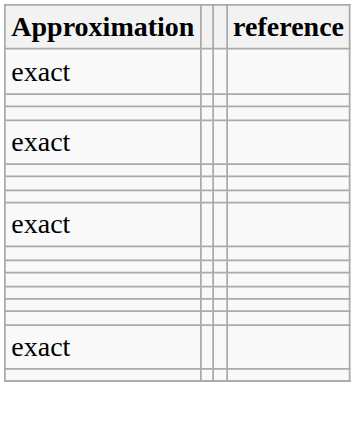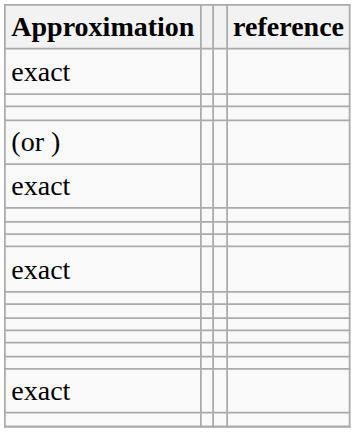+ row: (or )
